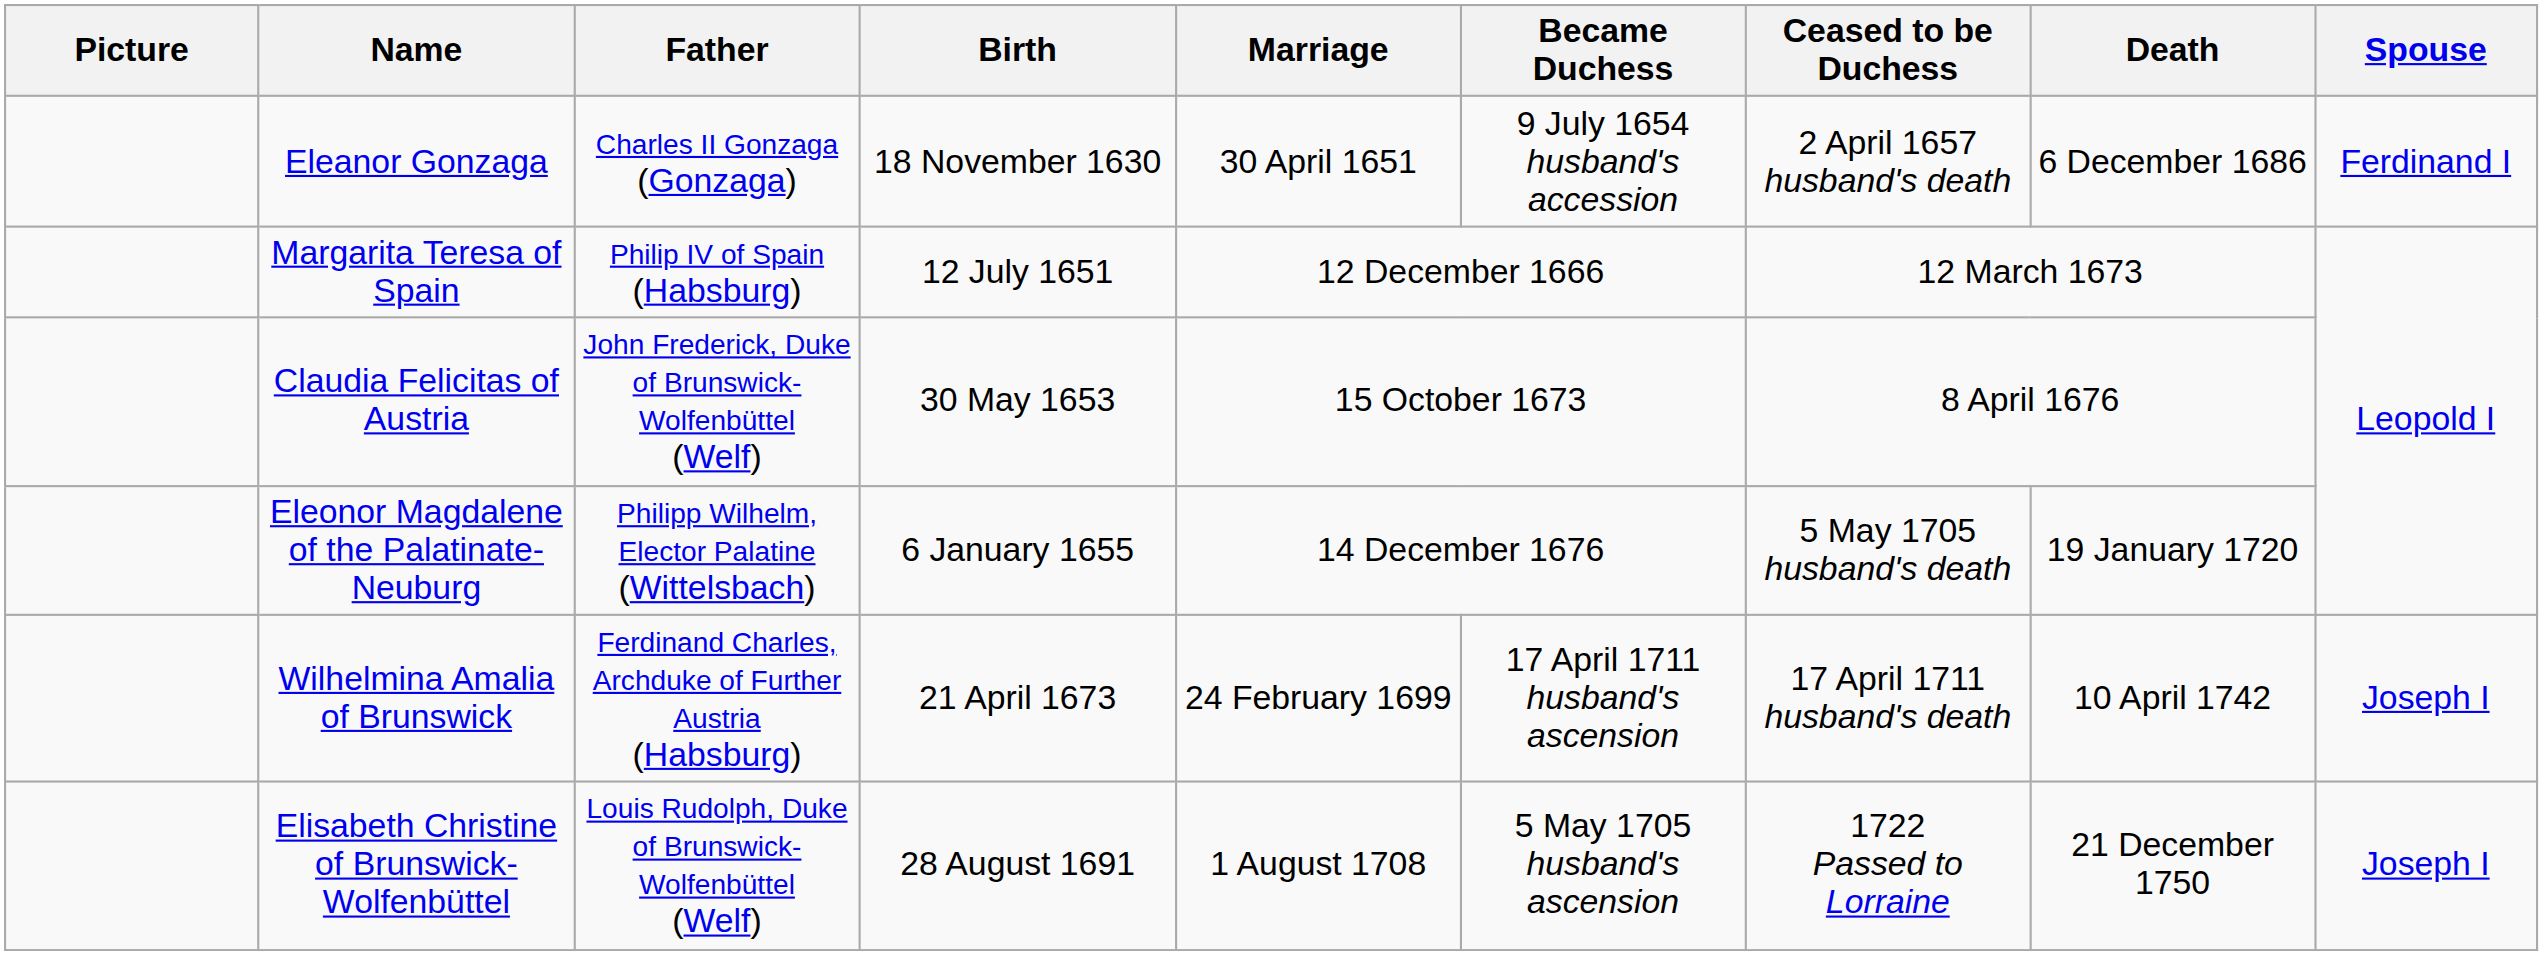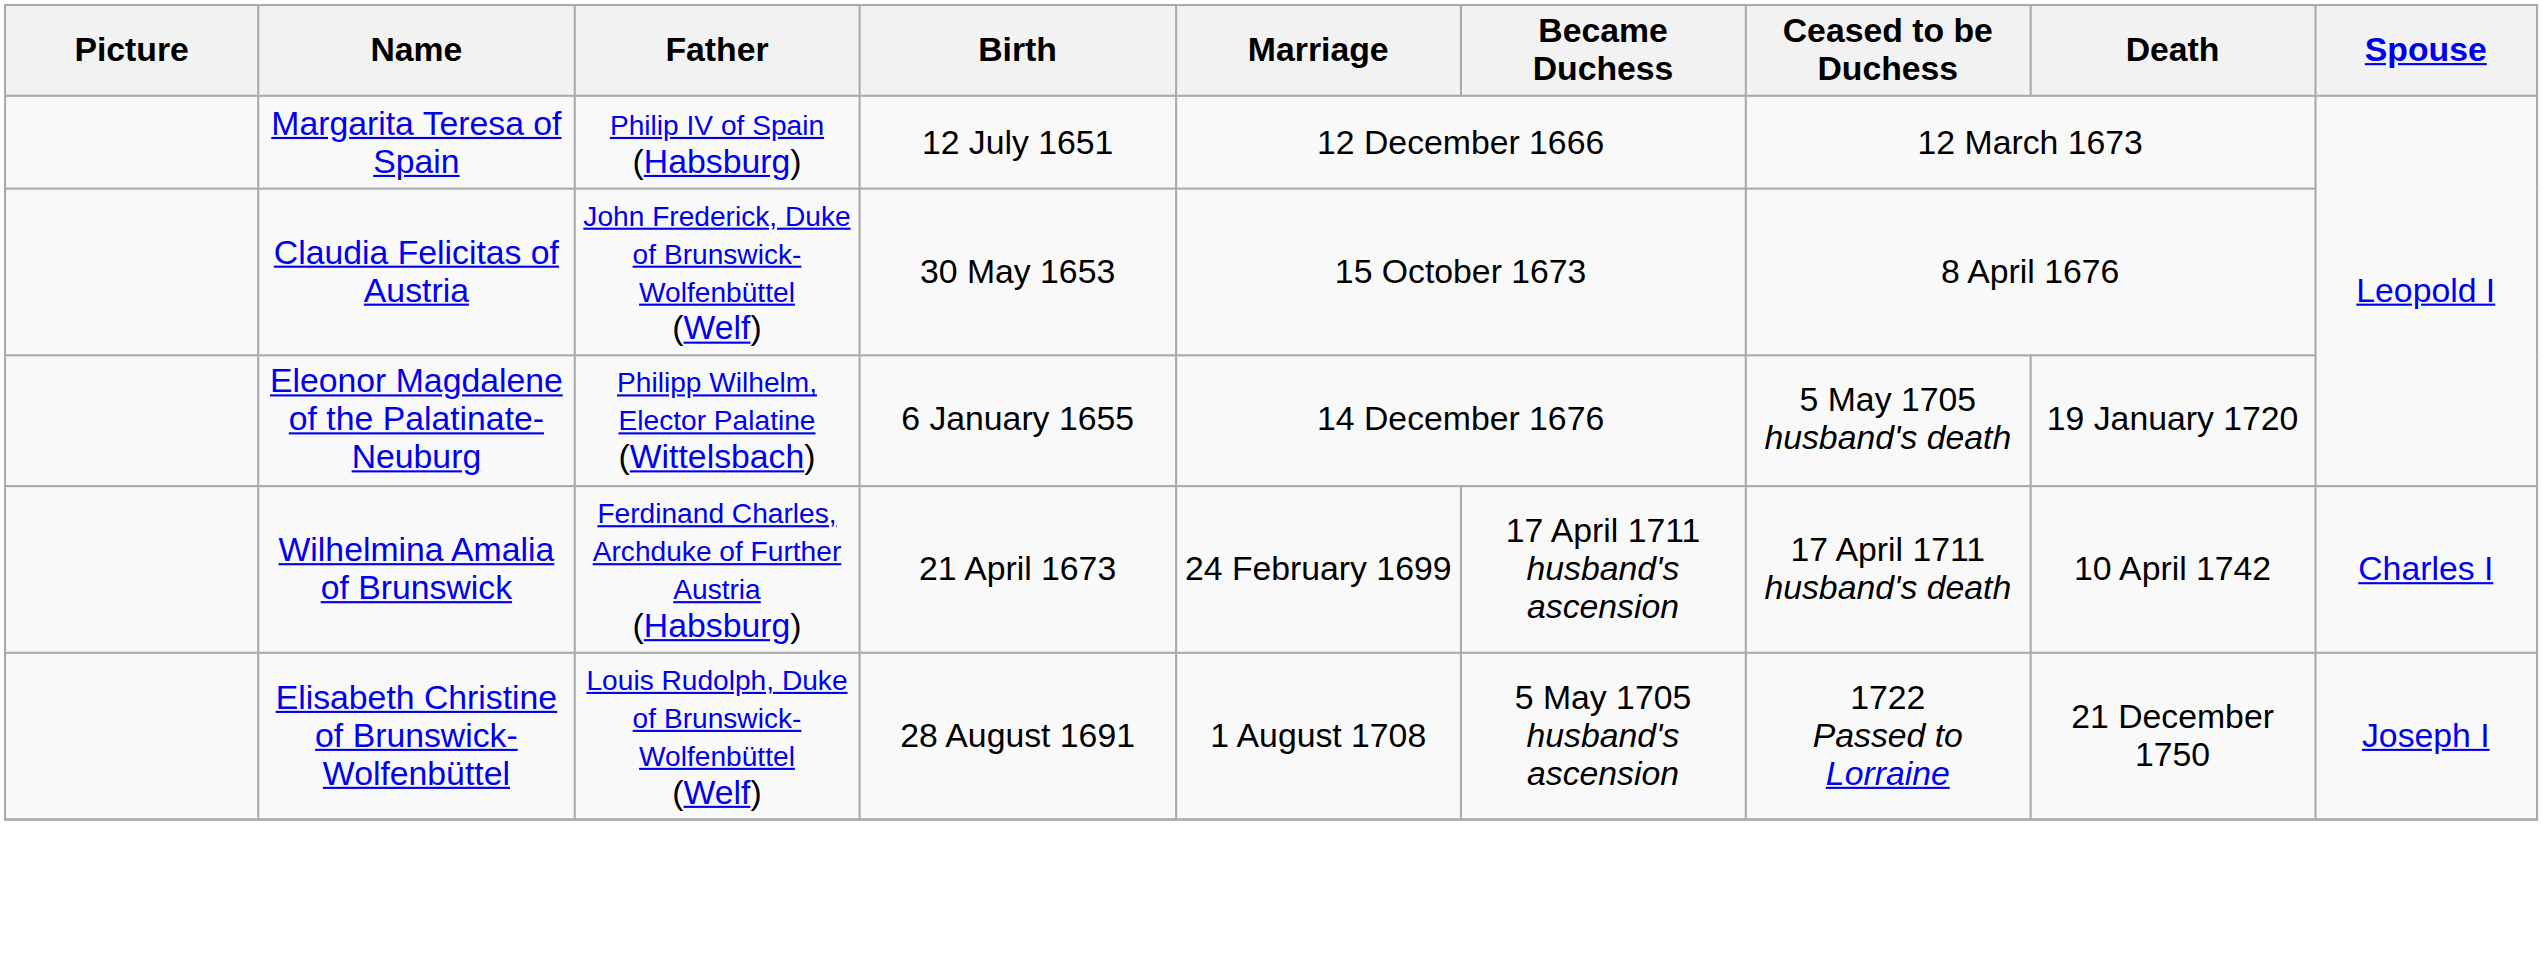- row: Eleanor Gonzaga | Charles II Gonzaga (Gonzaga) | 18 November 1630 | 30 April 1651 | 9 July 1654 husband's accession | 2 April 1657 husband's death | 6 December 1686 | Ferdinand I
Wilhelmina Amalia of Brunswick | Spouse: Joseph I -> Charles I
